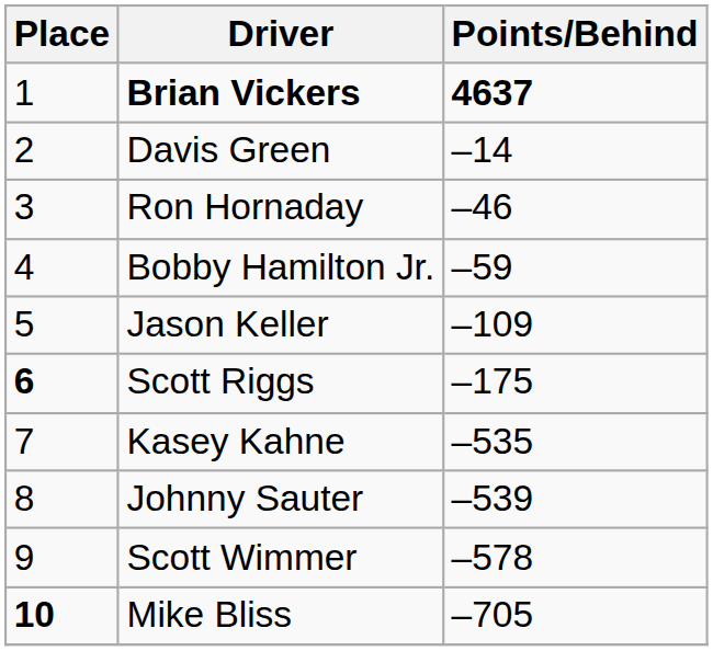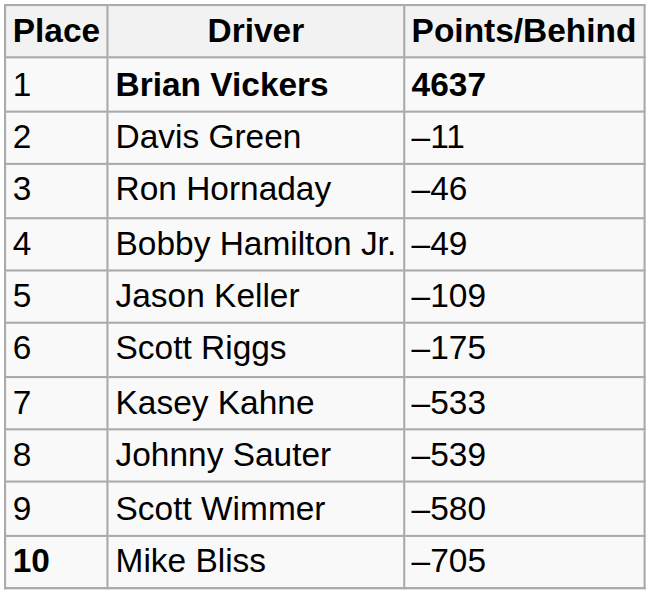Davis Green | Points/Behind: –14 -> –11
Bobby Hamilton Jr. | Points/Behind: –59 -> –49
Scott Riggs | Place: bold -> normal
Kasey Kahne | Points/Behind: –535 -> –533
Scott Wimmer | Points/Behind: –578 -> –580
